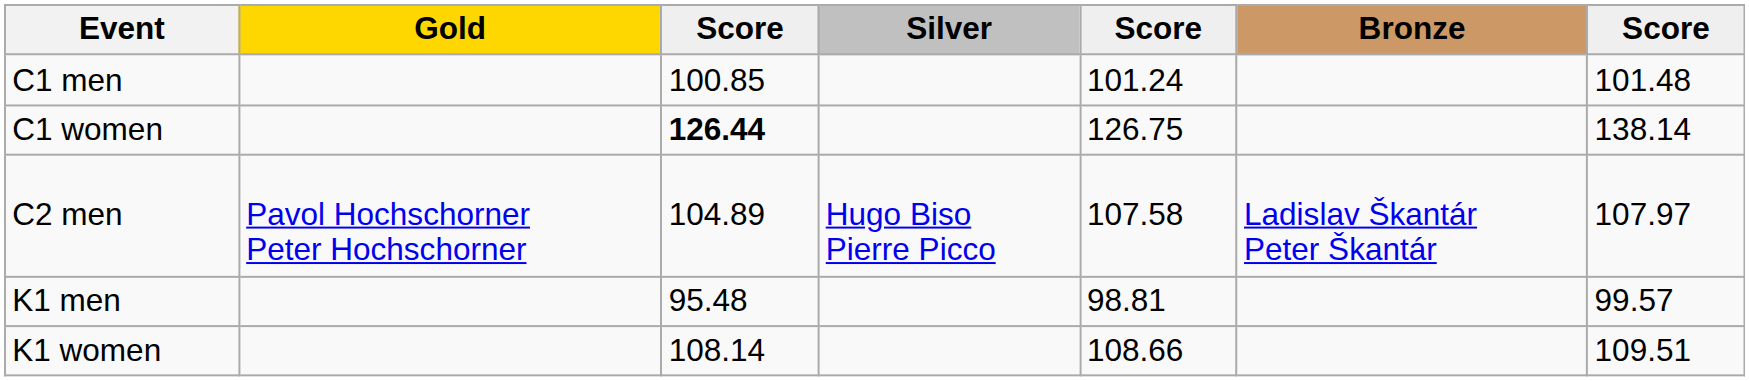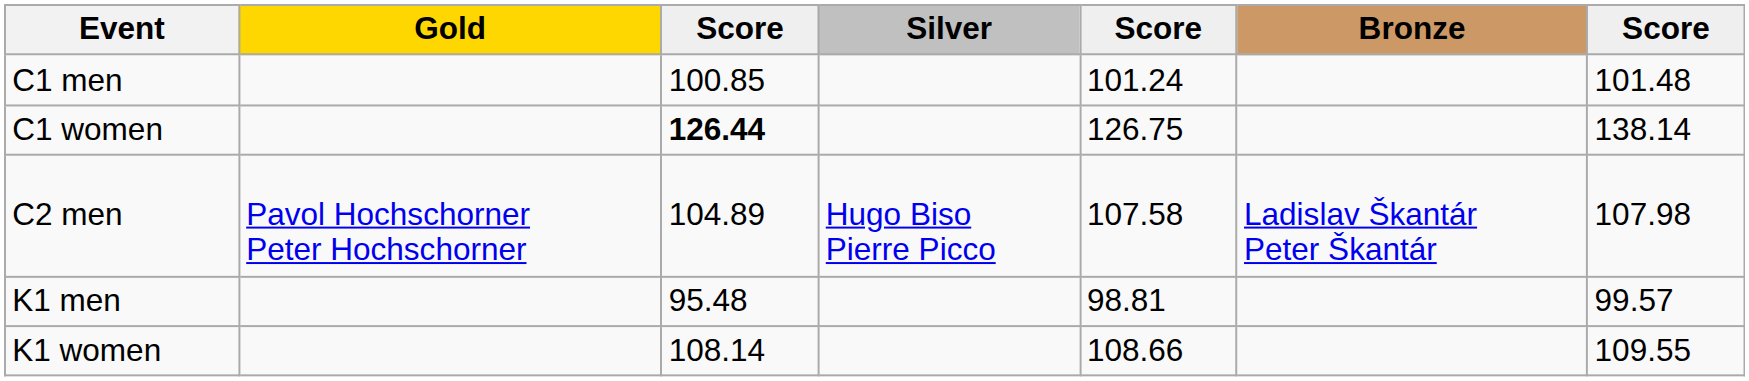C2 men | column 7: 107.97 -> 107.98
K1 women | column 7: 109.51 -> 109.55
